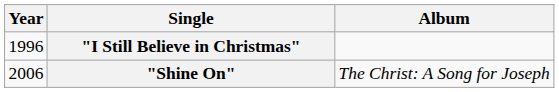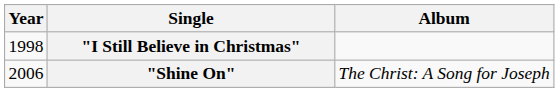"I Still Believe in Christmas" | Year: 1996 -> 1998
